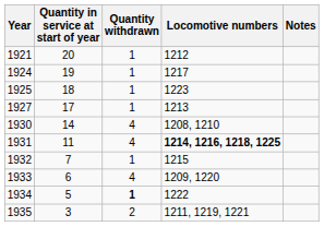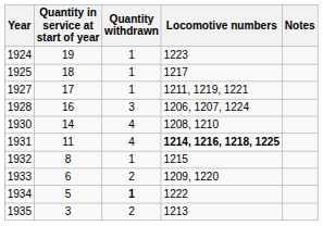- row: 1921 | 20 | 1 | 1212
1924 | Locomotive numbers: 1217 -> 1223
1925 | Locomotive numbers: 1223 -> 1217
1927 | Locomotive numbers: 1213 -> 1211, 1219, 1221
+ row: 1928 | 16 | 3 | 1206, 1207, 1224
1932 | Quantity in service at start of year: 7 -> 8
1933 | Quantity withdrawn: 4 -> 2
1935 | Locomotive numbers: 1211, 1219, 1221 -> 1213
